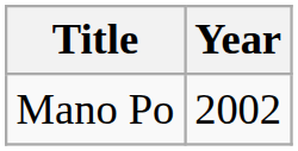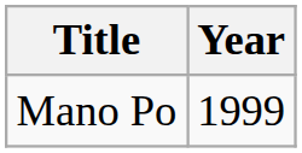Mano Po | Year: 2002 -> 1999
